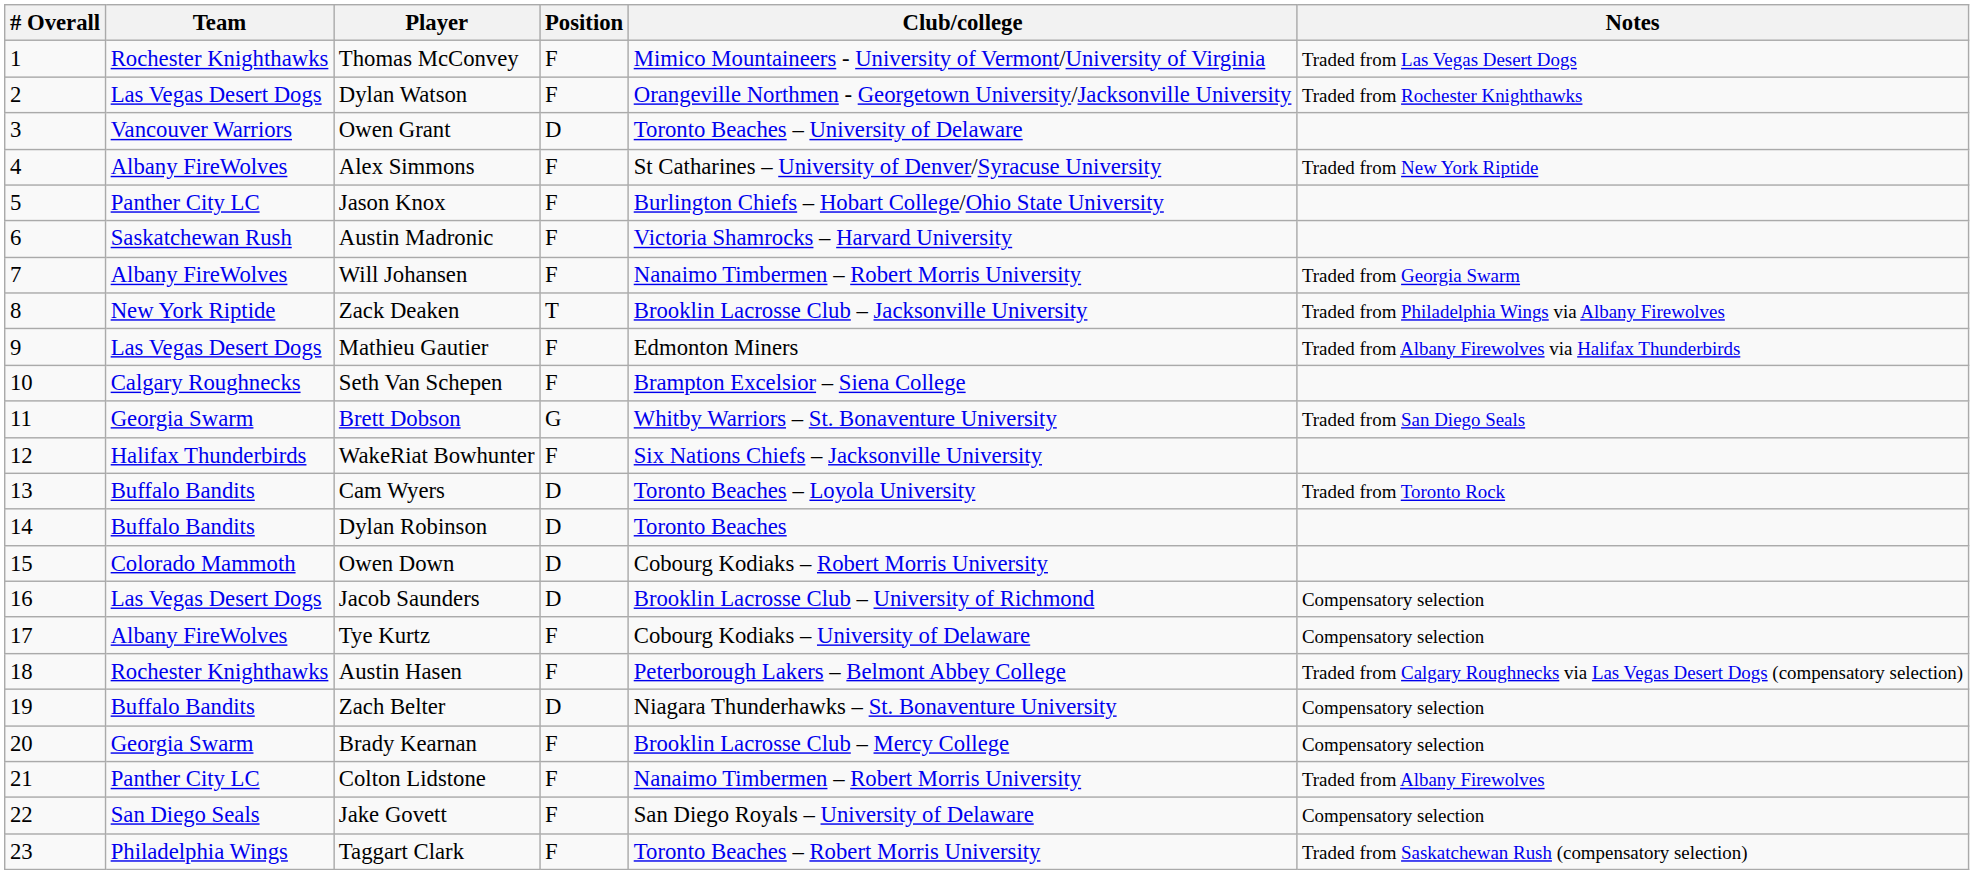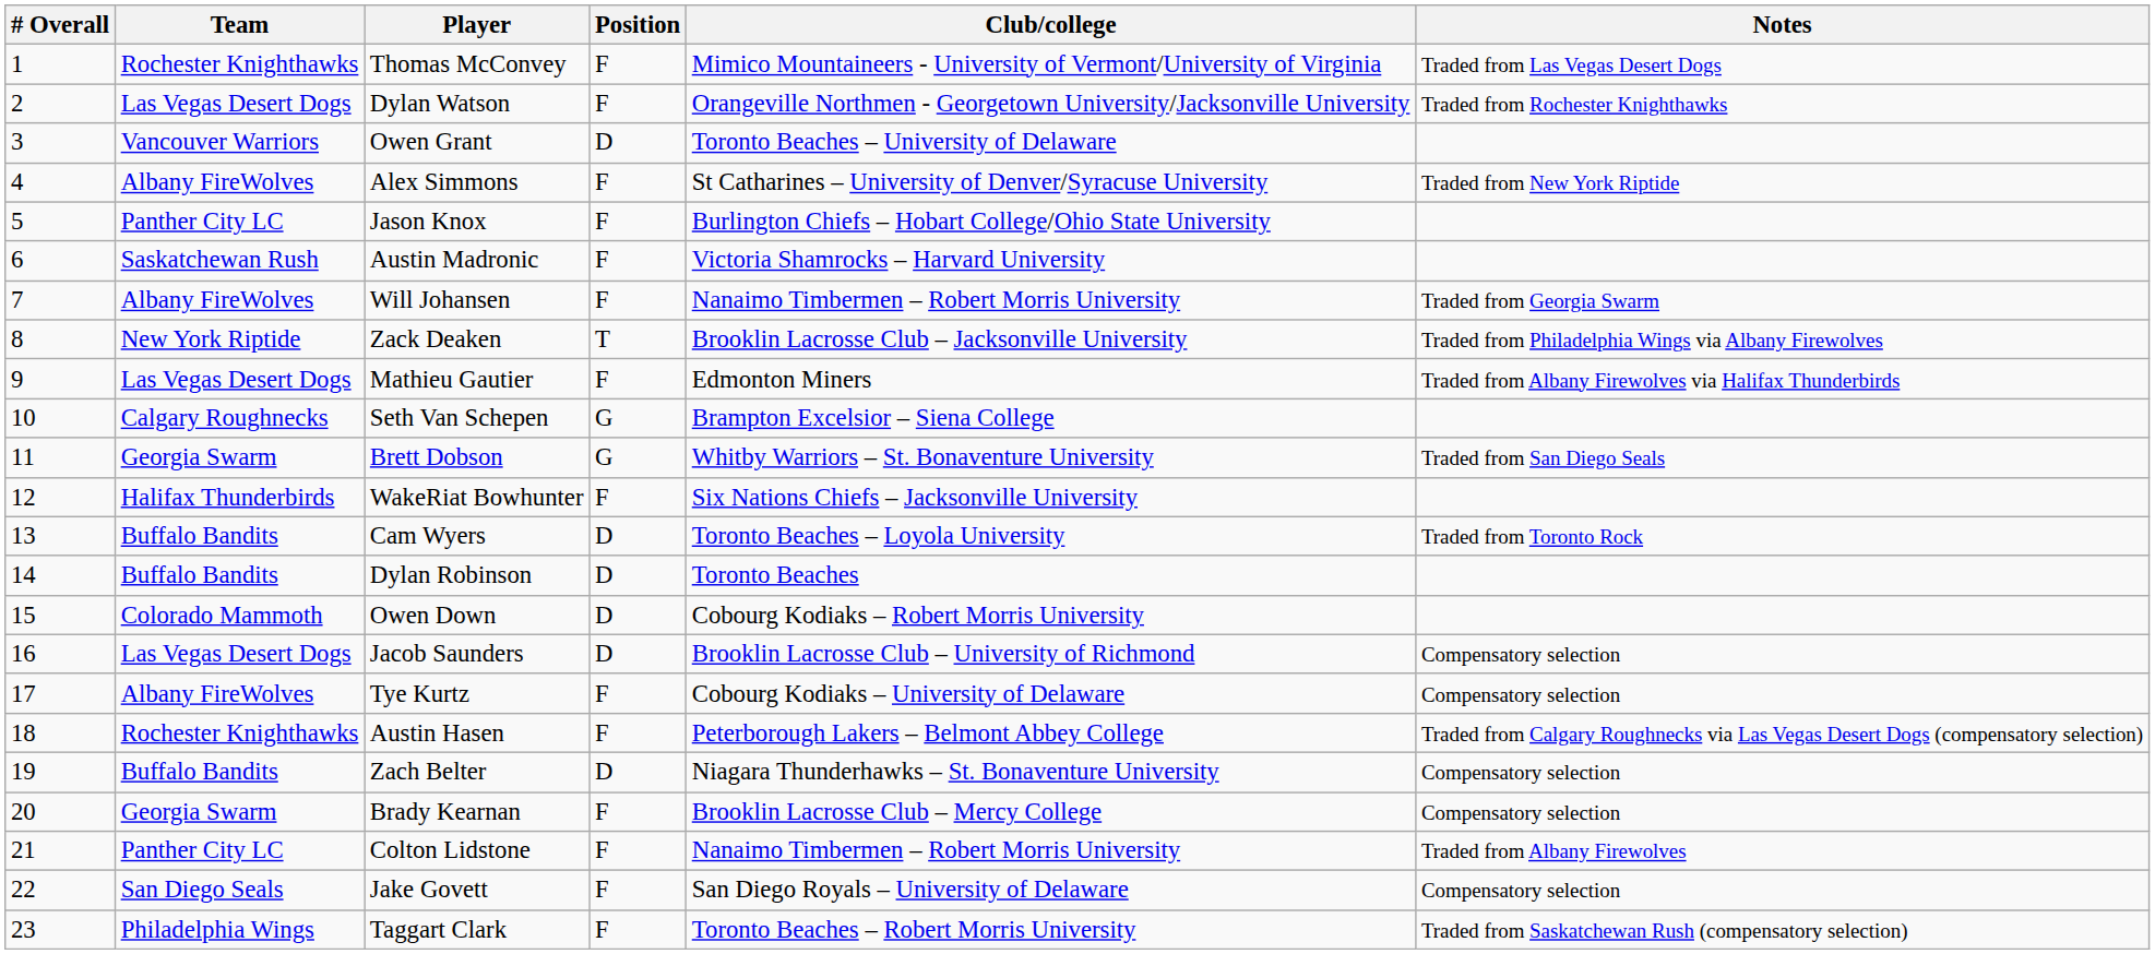Seth Van Schepen | Position: F -> G
